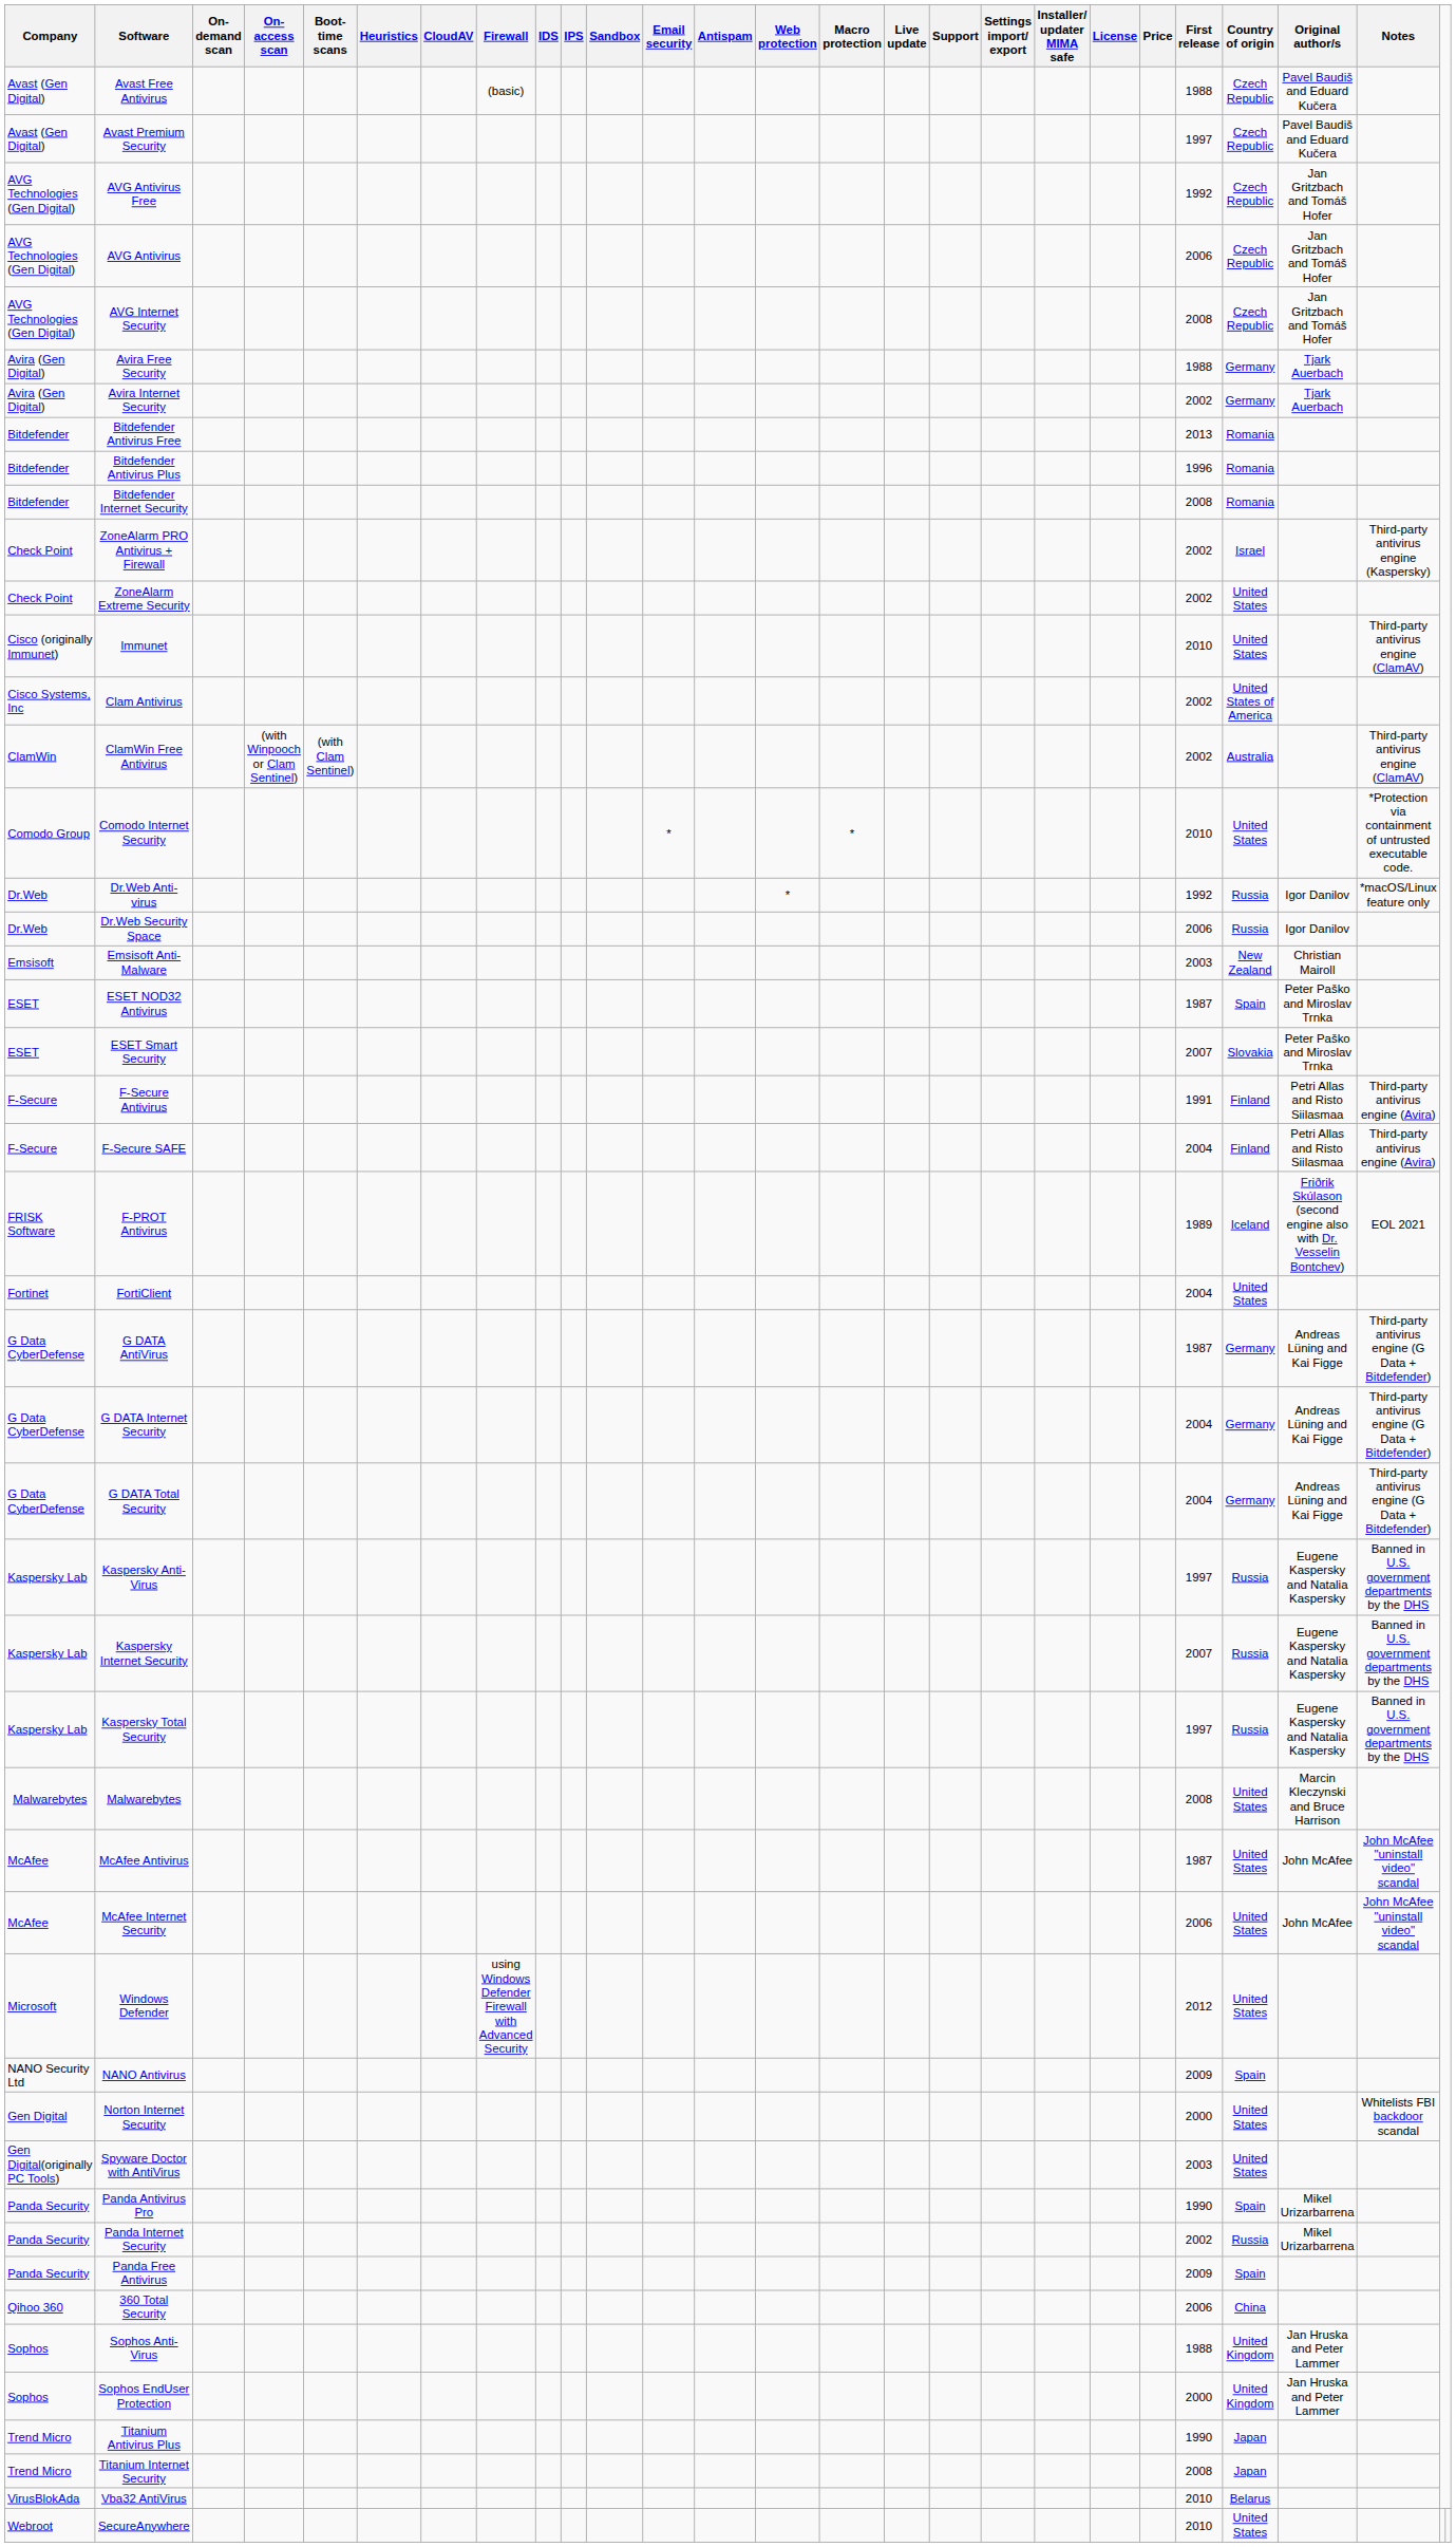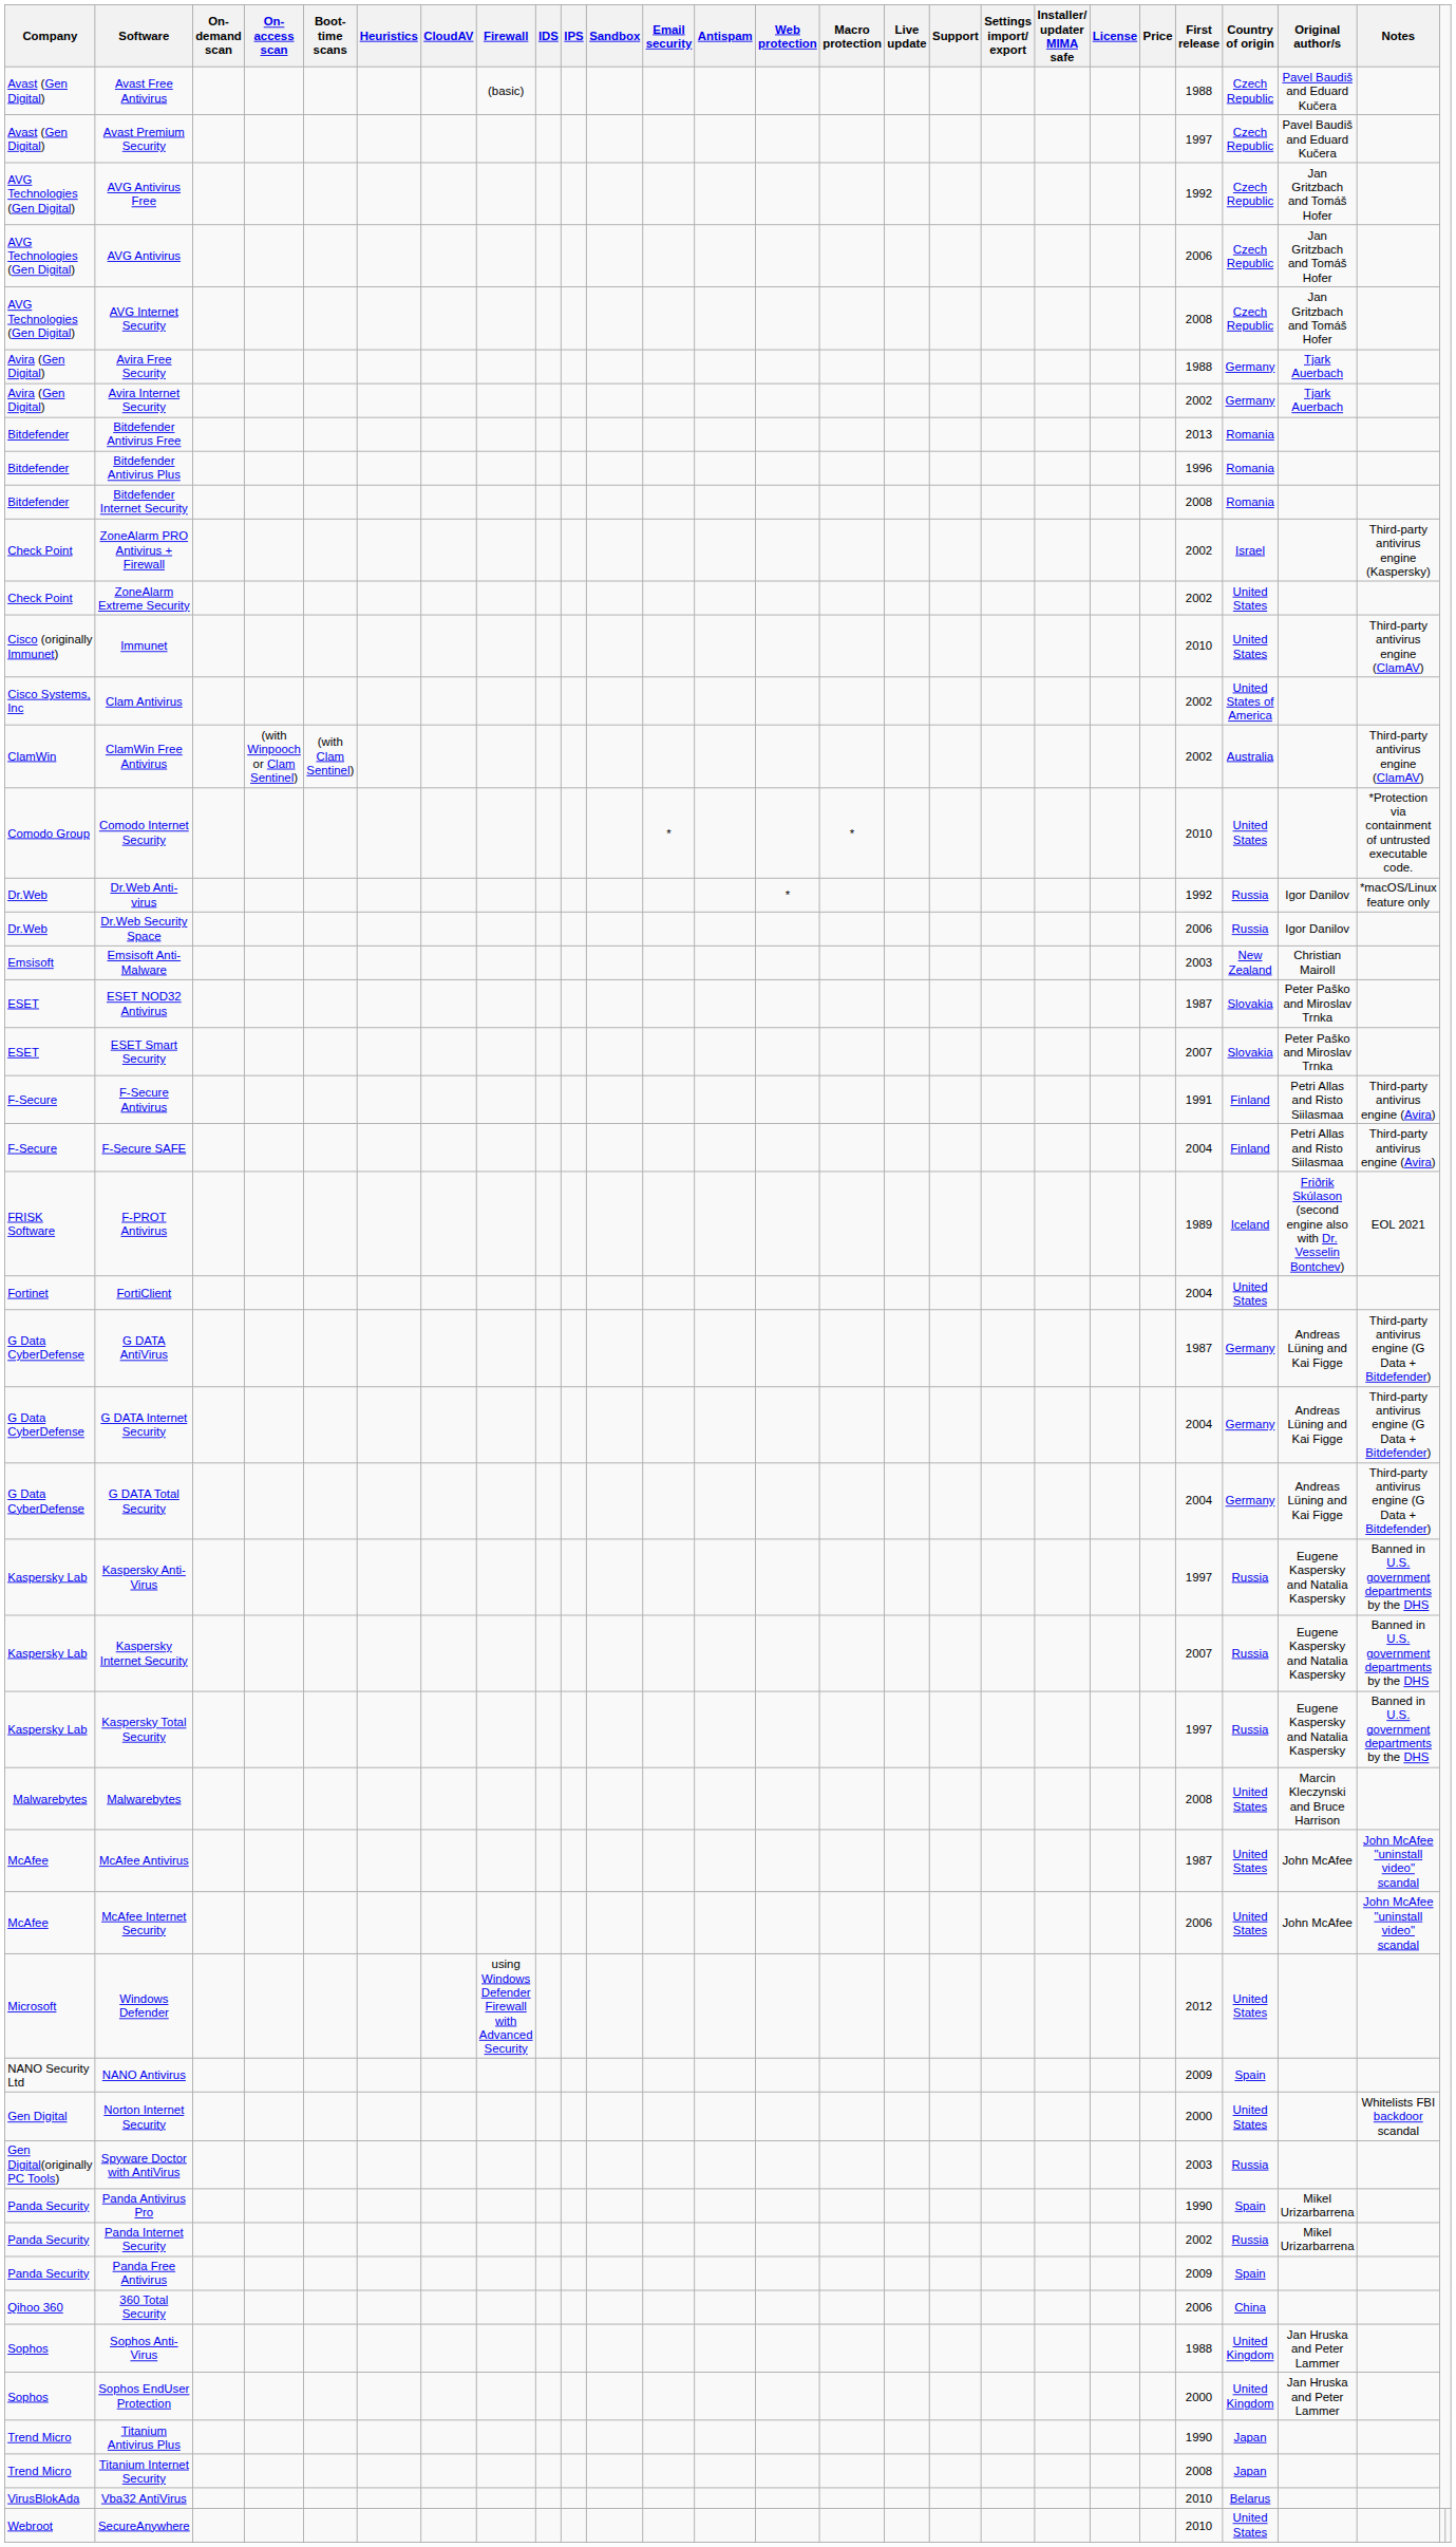ESET NOD32 Antivirus | Country of origin: Spain -> Slovakia
Spyware Doctor with AntiVirus | Country of origin: United States -> Russia
